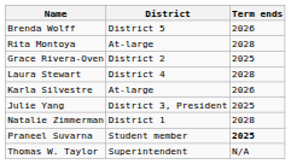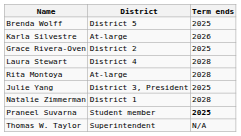Brenda Wolff | Term ends: 2026 -> 2025
rows swapped: Karla Silvestre <-> Rita Montoya
